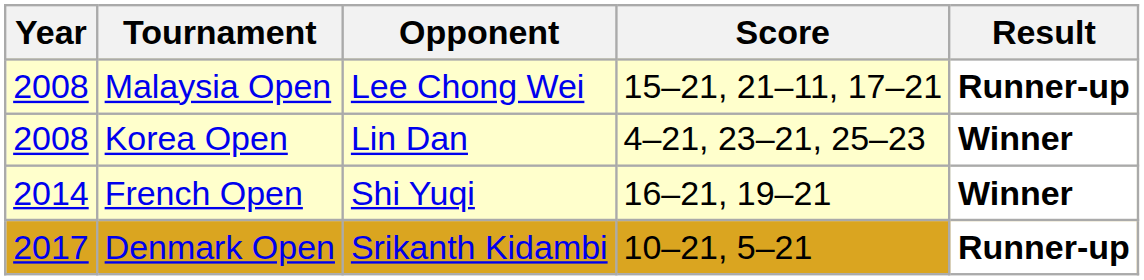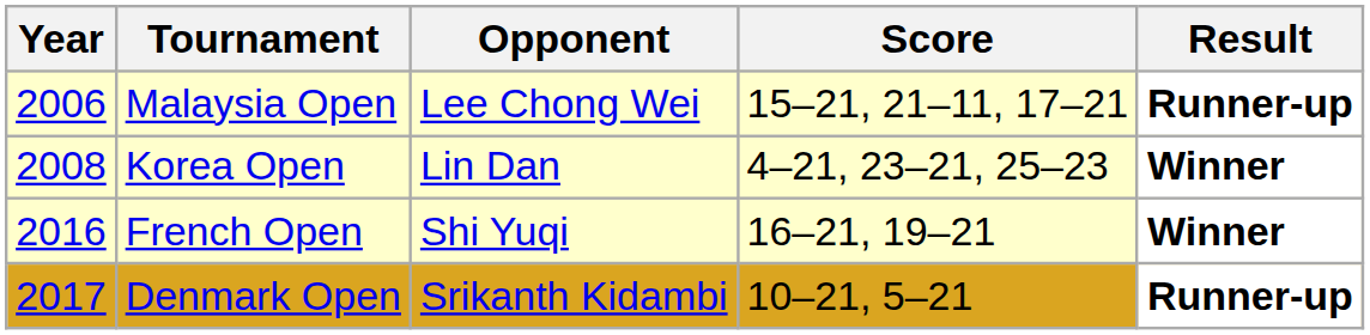Malaysia Open | Year: 2008 -> 2006
French Open | Year: 2014 -> 2016
